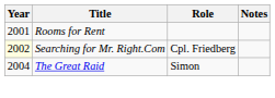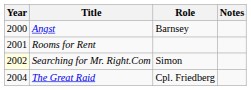+ row: 2000 | Angst | Barnsey
Searching for Mr. Right.Com | Role: Cpl. Friedberg -> Simon
The Great Raid | Role: Simon -> Cpl. Friedberg
